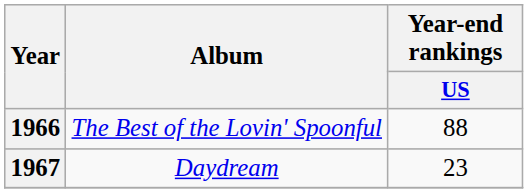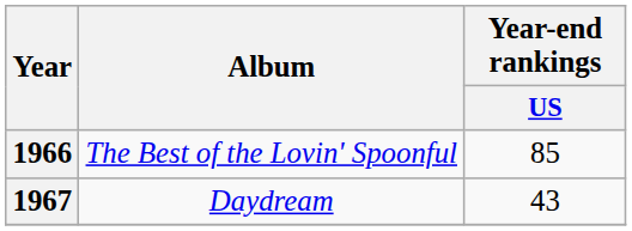1966 | Year-end rankings / US: 88 -> 85
1967 | Year-end rankings / US: 23 -> 43
